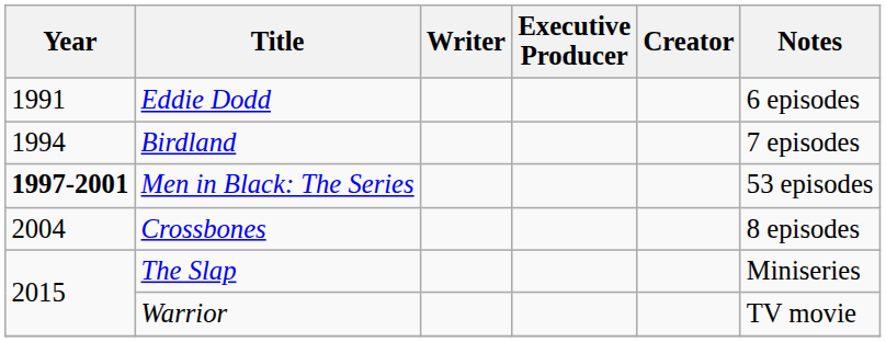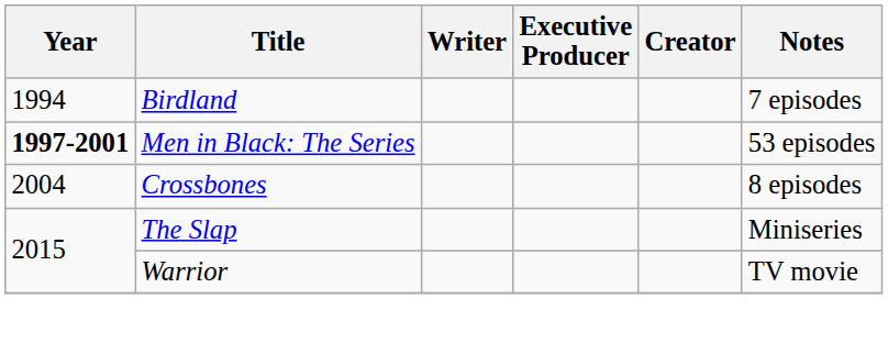- row: 1991 | Eddie Dodd | 6 episodes
